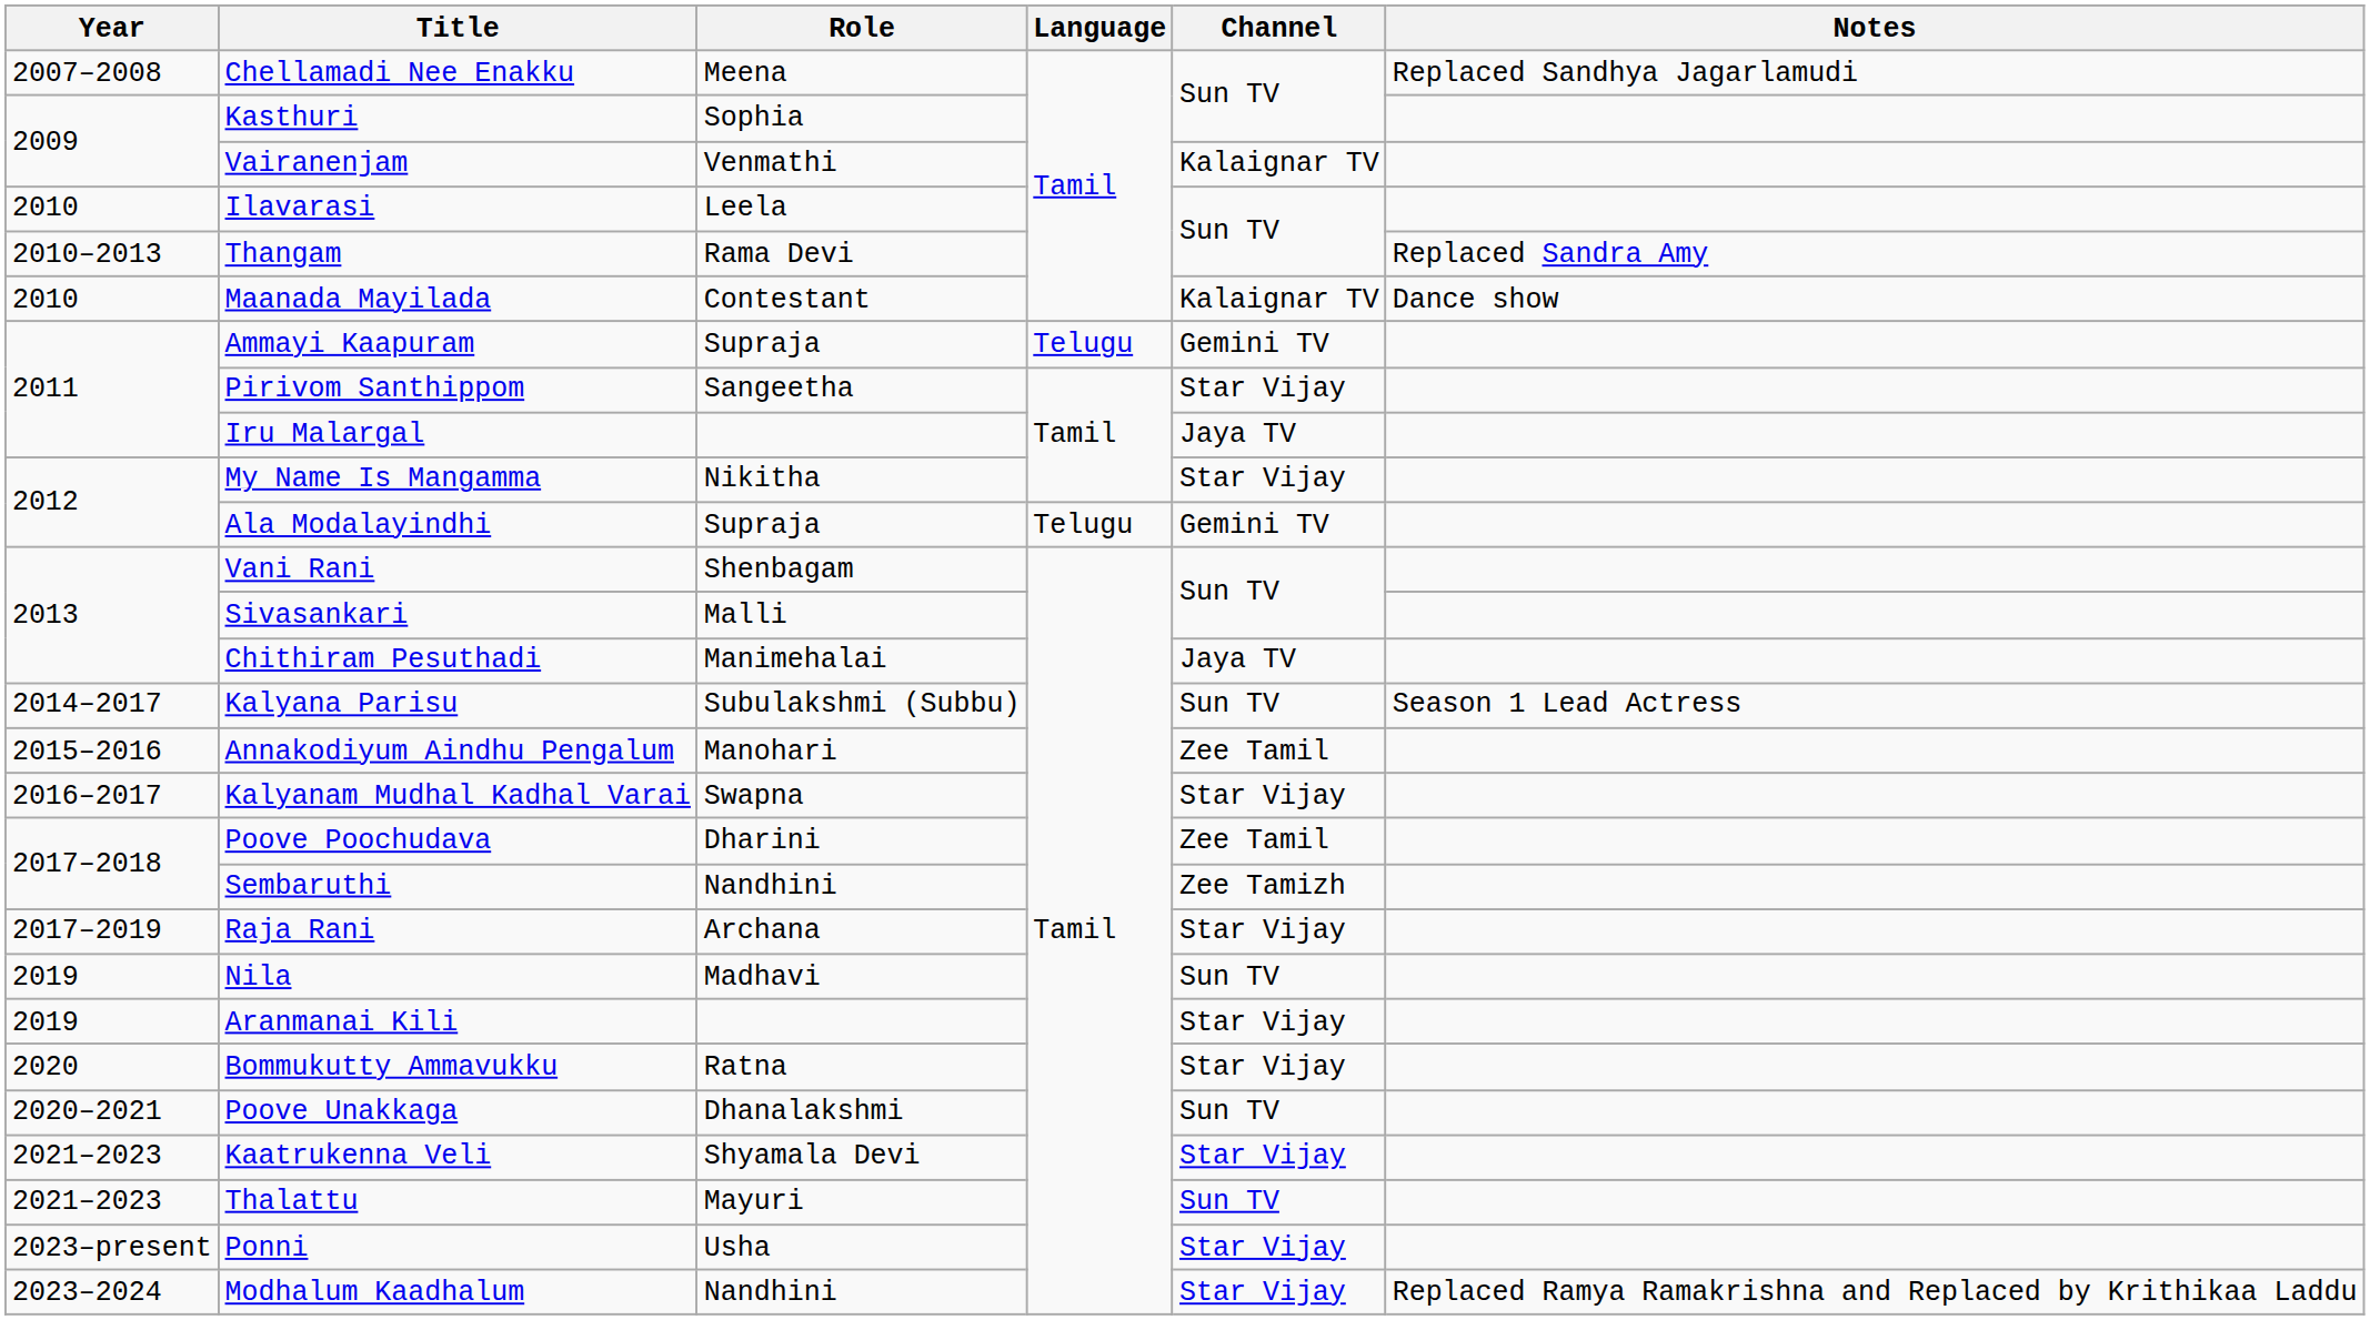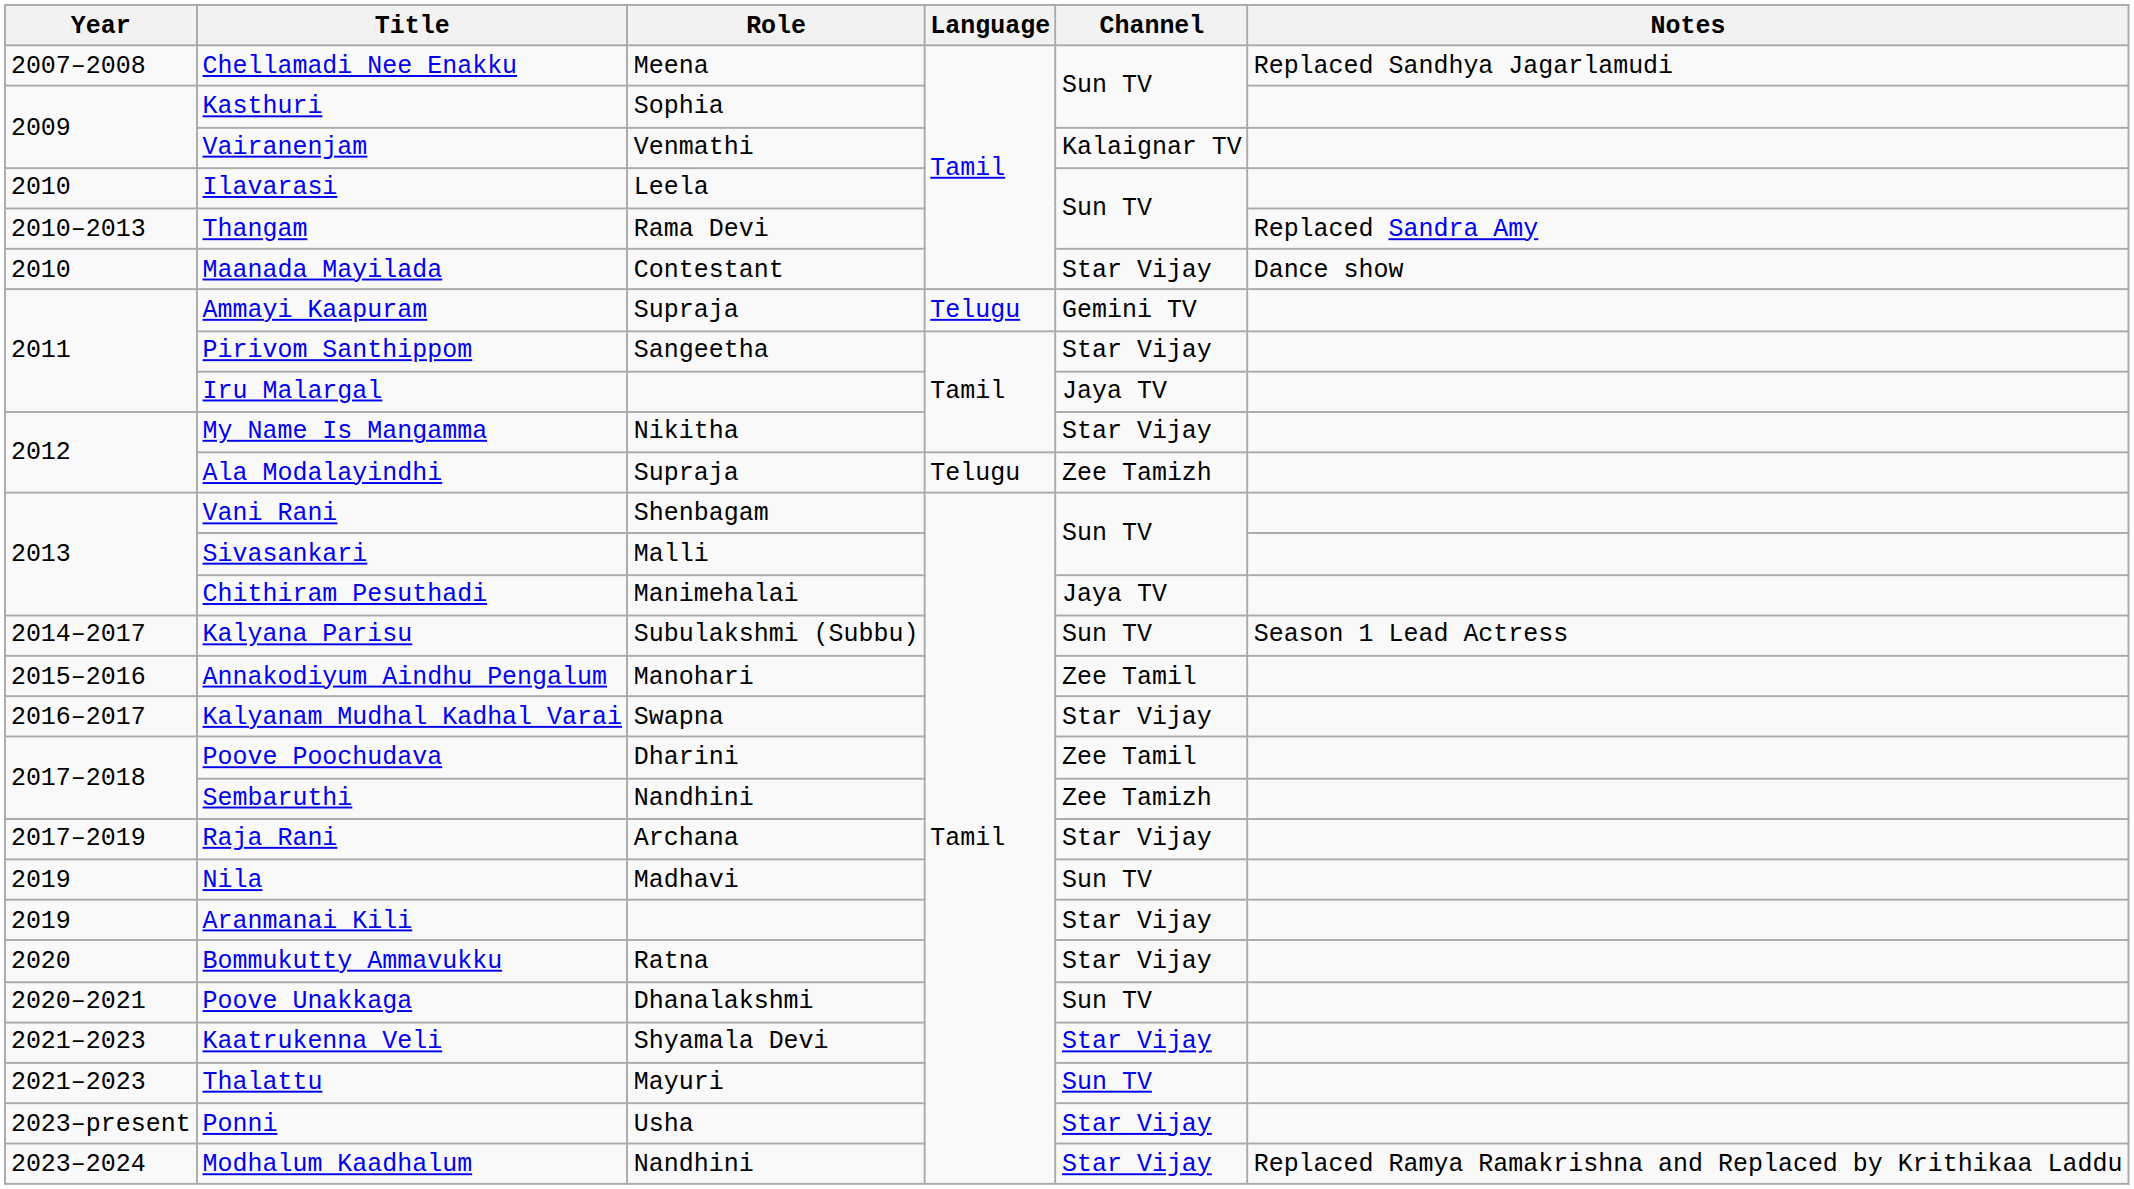Maanada Mayilada | Channel: Kalaignar TV -> Star Vijay
Ala Modalayindhi | Channel: Gemini TV -> Zee Tamizh
